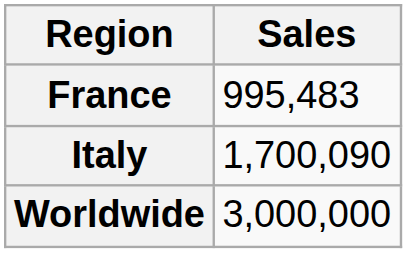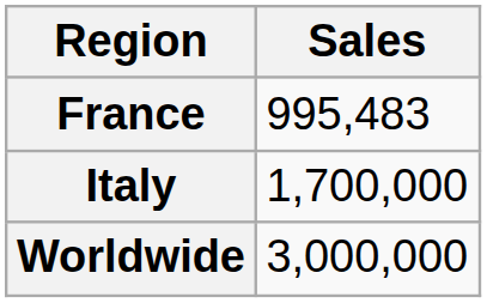Italy | Sales: 1,700,090 -> 1,700,000
